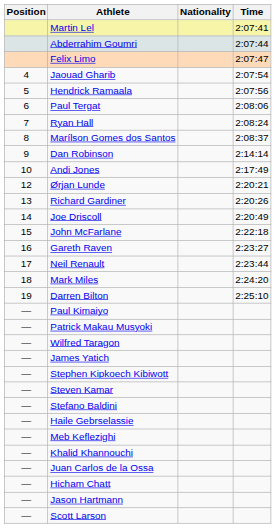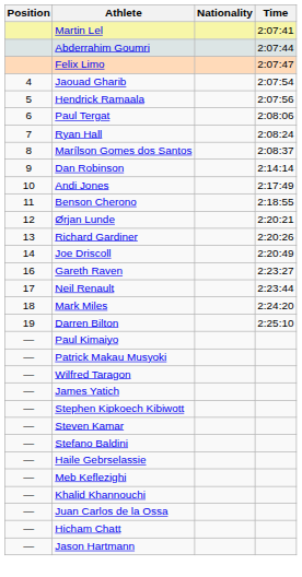+ row: 11 | Benson Cherono | 2:18:55
- row: 15 | John McFarlane | 2:22:18
- row: — | Scott Larson
